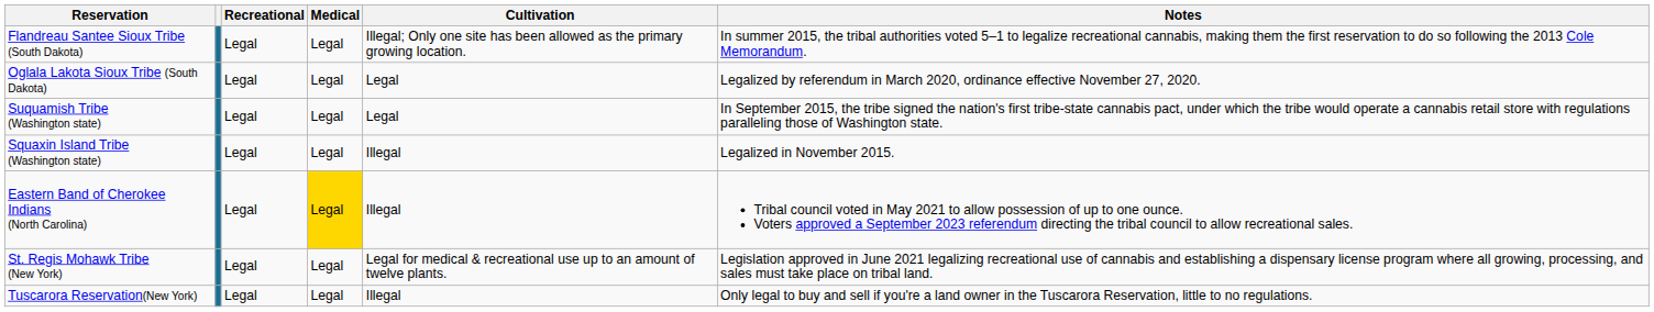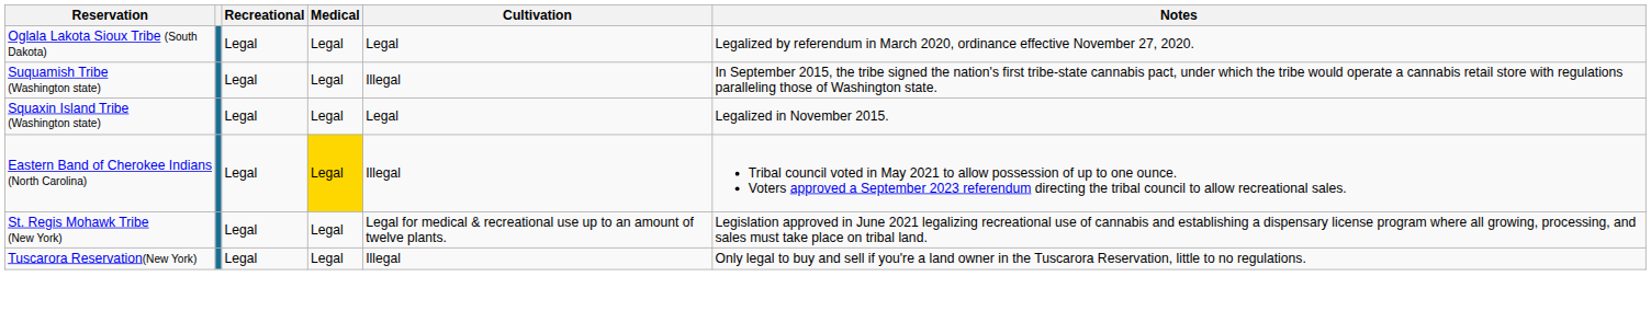- row: Flandreau Santee Sioux Tribe (South Dakota) | Legal | Legal | Illegal; Only one site has been allowed as the primary growing location. | In summer 2015, the tribal authorities voted 5–1 to legalize recreational cannabis, making them the first reservation to do so following the 2013 Cole Memorandum.
Suquamish Tribe (Washington state) | Cultivation: Legal -> Illegal
Squaxin Island Tribe (Washington state) | Cultivation: Illegal -> Legal
